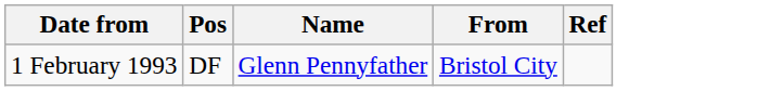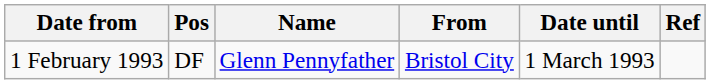+ column: Date until | 1 March 1993
